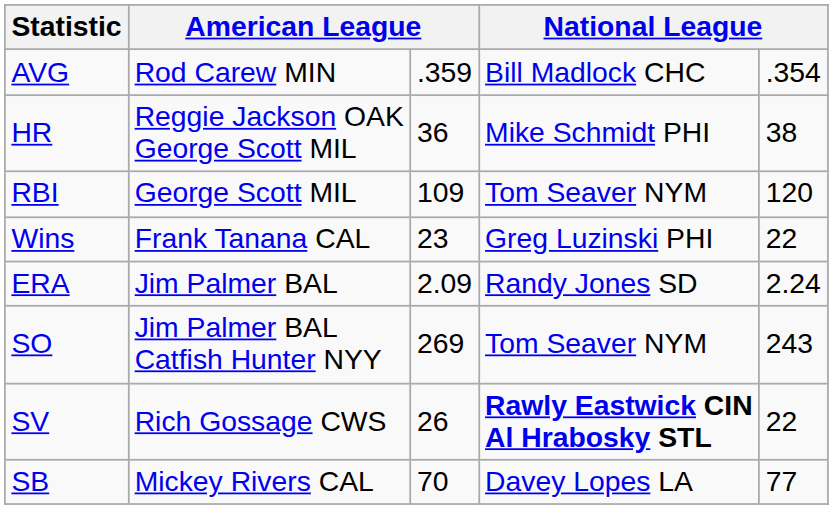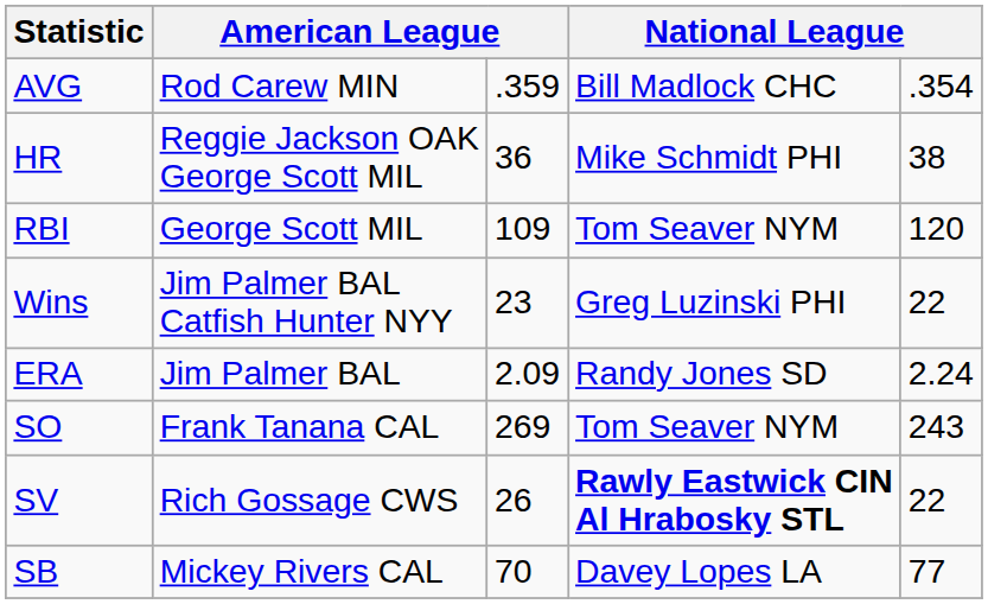Wins | column 2: Frank Tanana CAL -> Jim Palmer BAL Catfish Hunter NYY
SO | column 2: Jim Palmer BAL Catfish Hunter NYY -> Frank Tanana CAL
